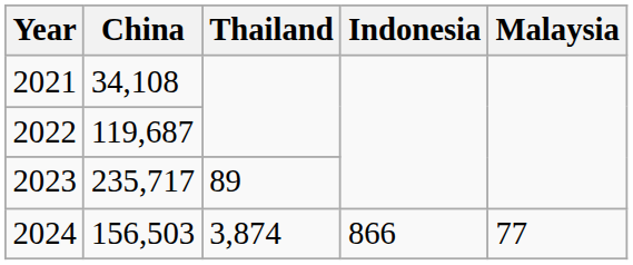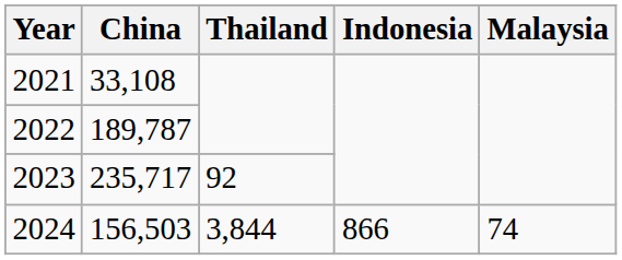2021 | China: 34,108 -> 33,108
2022 | China: 119,687 -> 189,787
2023 | Thailand: 89 -> 92
2024 | Thailand: 3,874 -> 3,844
2024 | Malaysia: 77 -> 74
